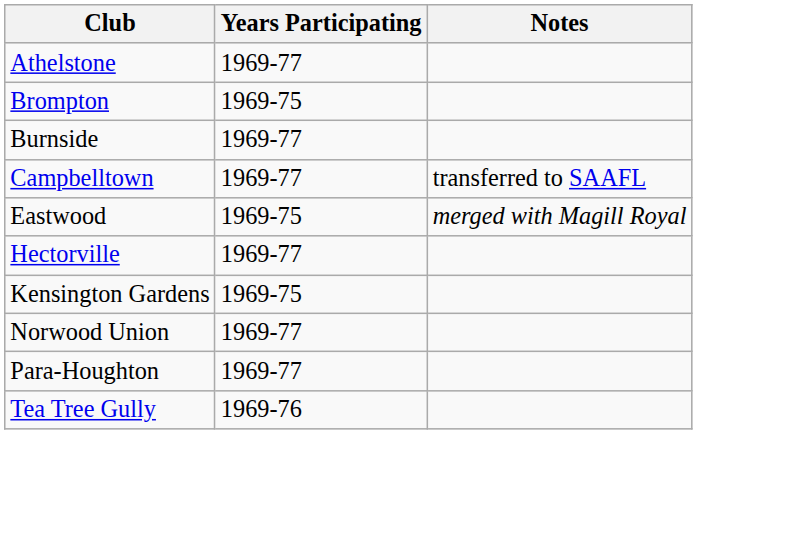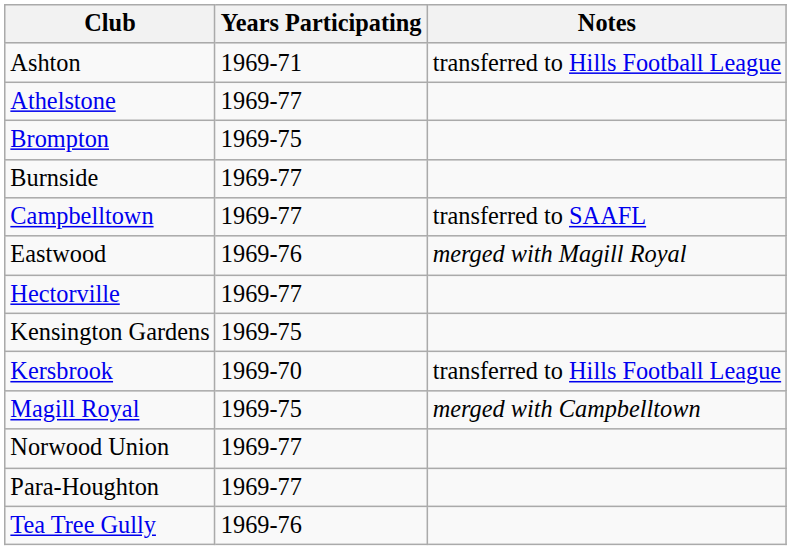+ row: Ashton | 1969-71 | transferred to Hills Football League
Eastwood | Years Participating: 1969-75 -> 1969-76
+ row: Kersbrook | 1969-70 | transferred to Hills Football League
+ row: Magill Royal | 1969-75 | merged with Campbelltown
